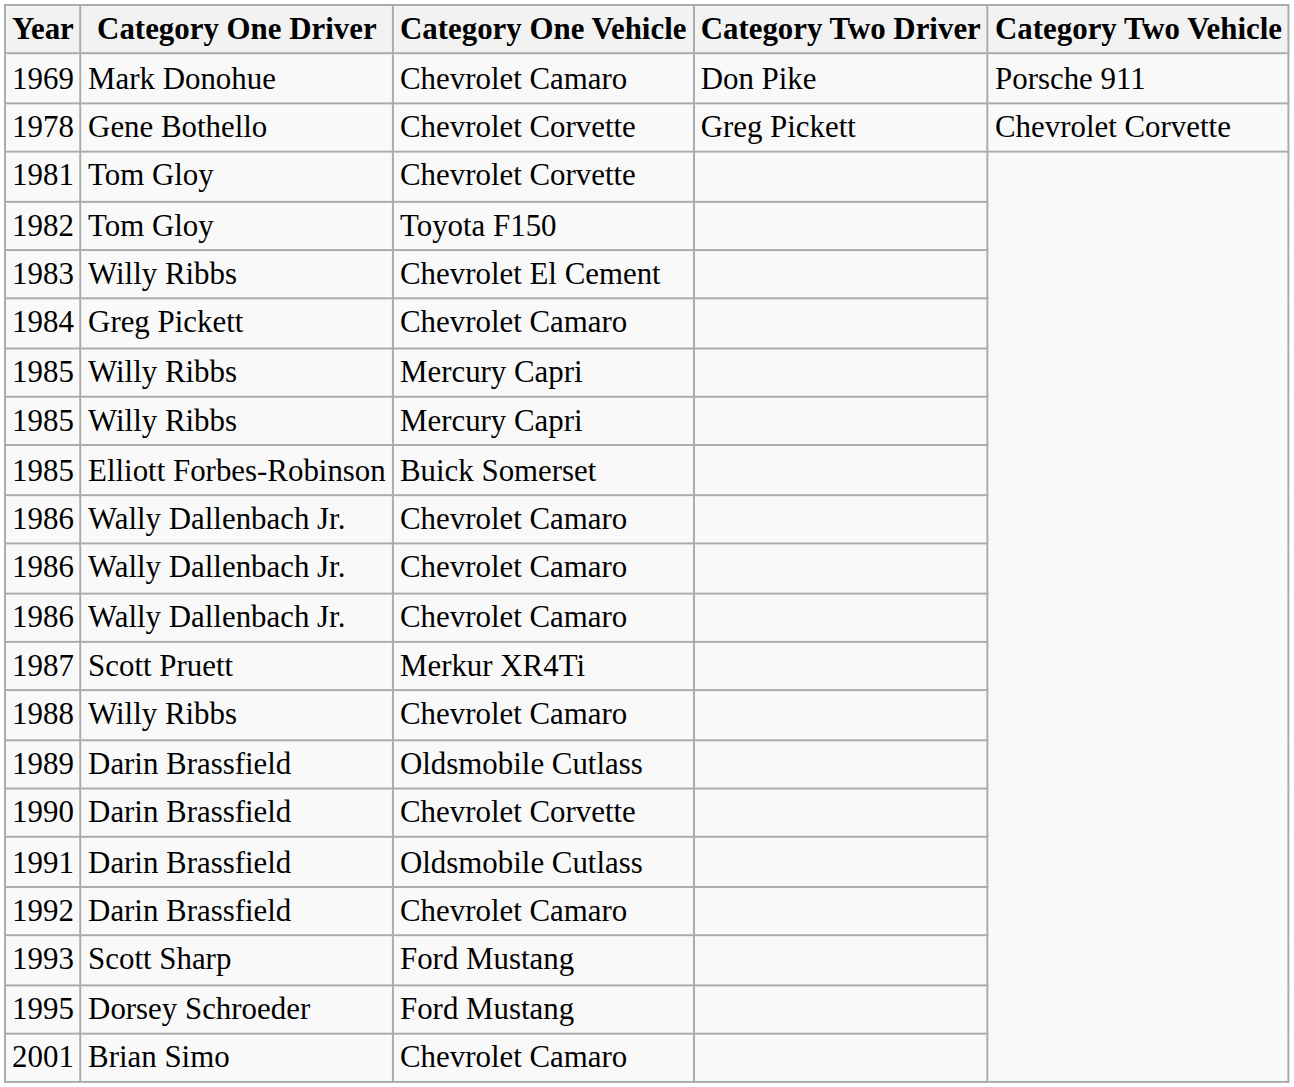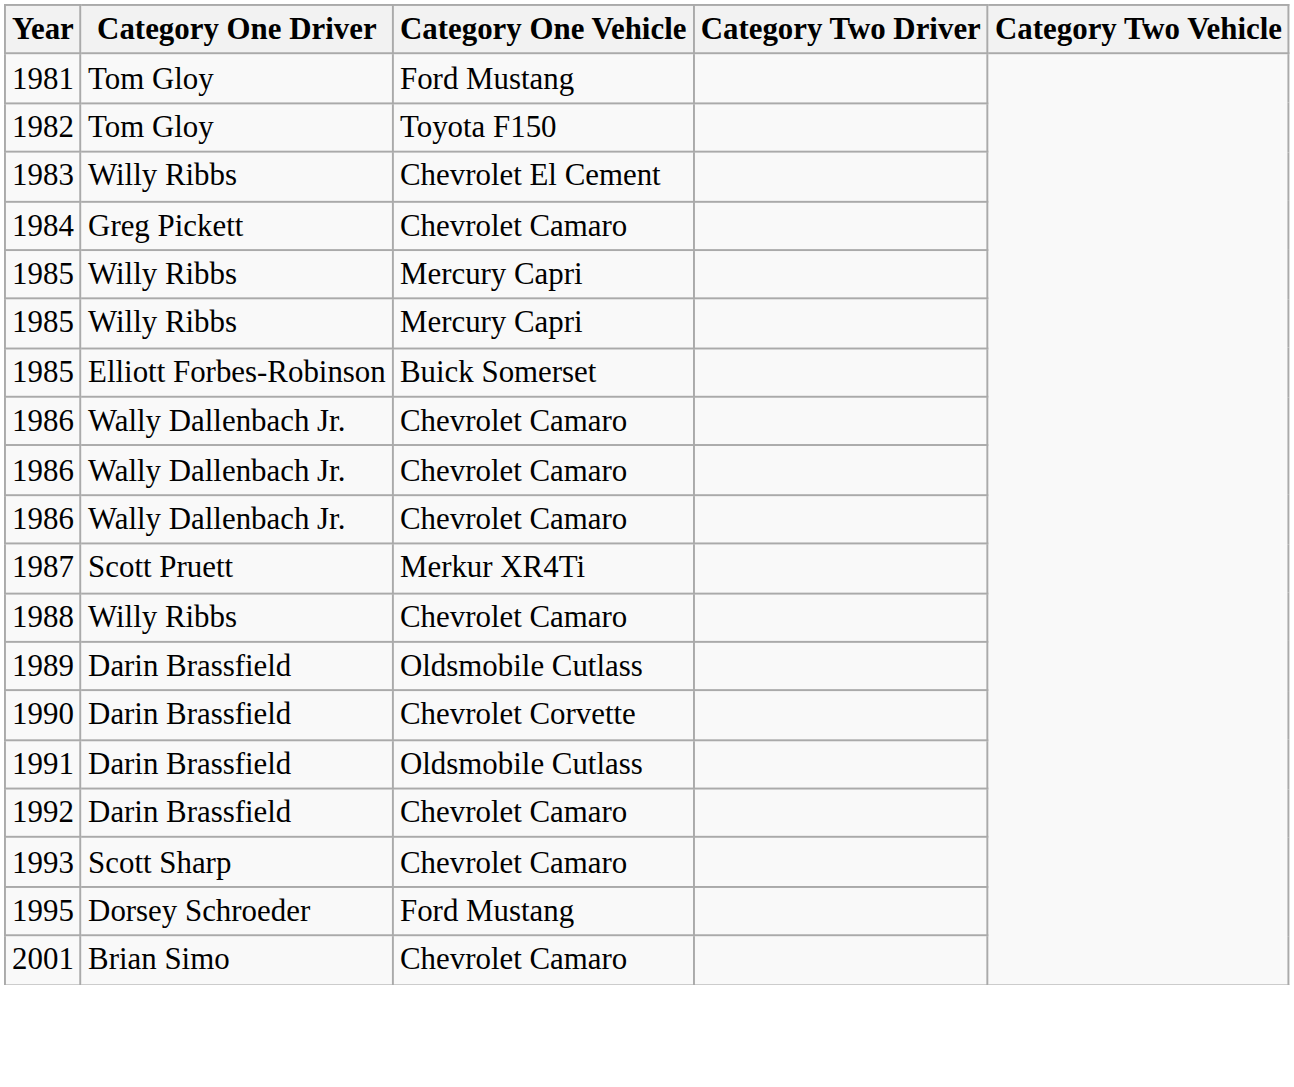- row: 1969 | Mark Donohue | Chevrolet Camaro | Don Pike | Porsche 911
- row: 1978 | Gene Bothello | Chevrolet Corvette | Greg Pickett | Chevrolet Corvette
1981 | Category One Vehicle: Chevrolet Corvette -> Ford Mustang
1993 | Category One Vehicle: Ford Mustang -> Chevrolet Camaro
